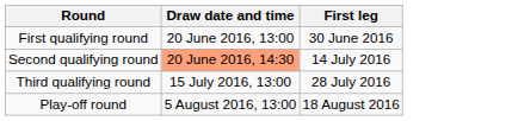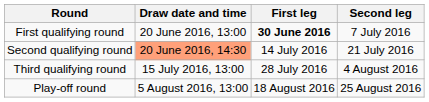+ column: Second leg | 7 July 2016 | 21 July 2016 | 4 August 2016 | 25 August 2016
First qualifying round | First leg: normal -> bold
